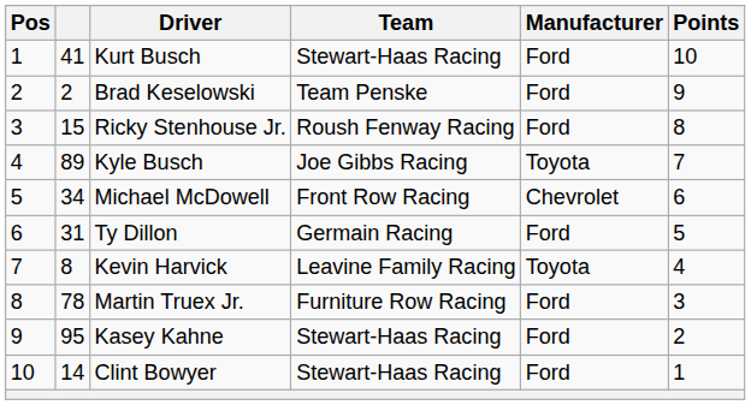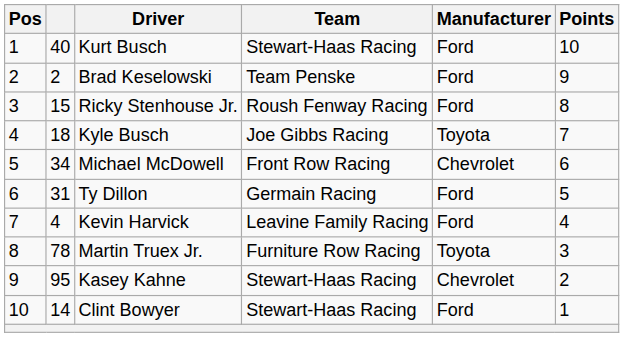Kurt Busch | column 2: 41 -> 40
Kyle Busch | column 2: 89 -> 18
Kevin Harvick | column 2: 8 -> 4
Kevin Harvick | Manufacturer: Toyota -> Ford
Martin Truex Jr. | Manufacturer: Ford -> Toyota
Kasey Kahne | Manufacturer: Ford -> Chevrolet
